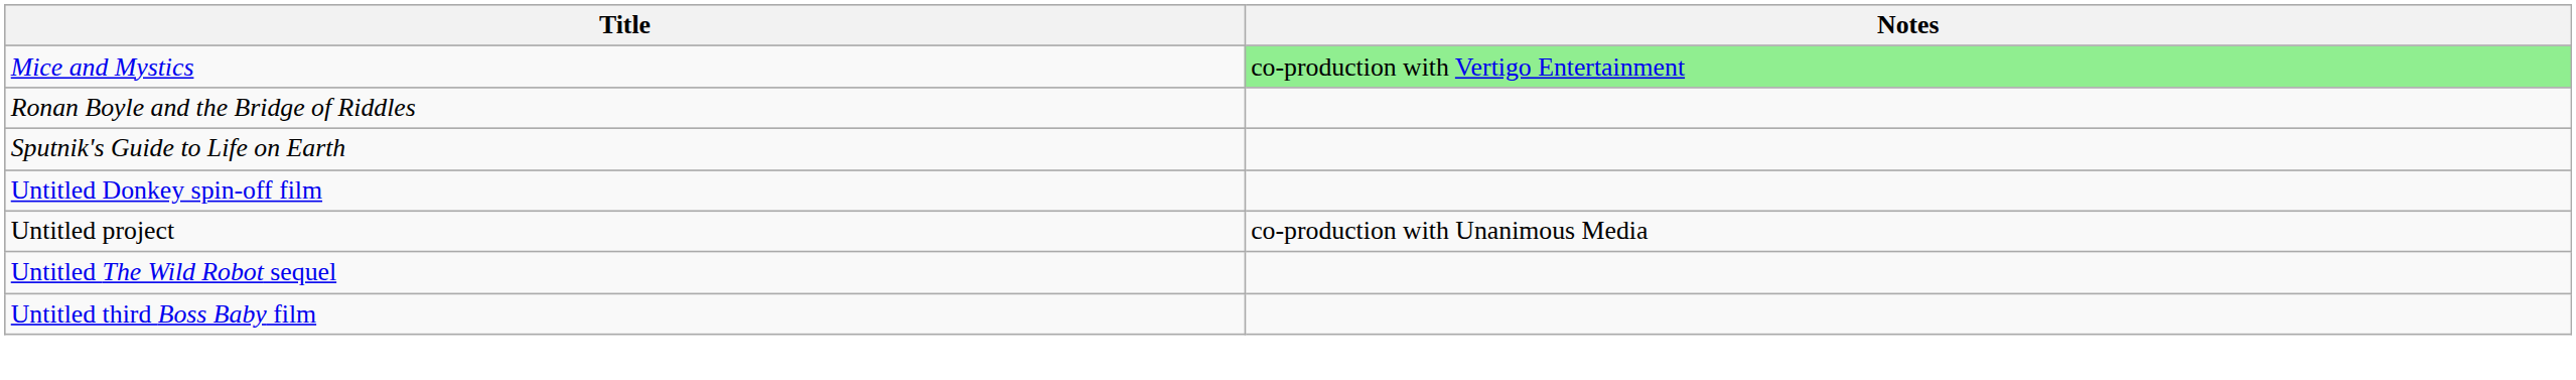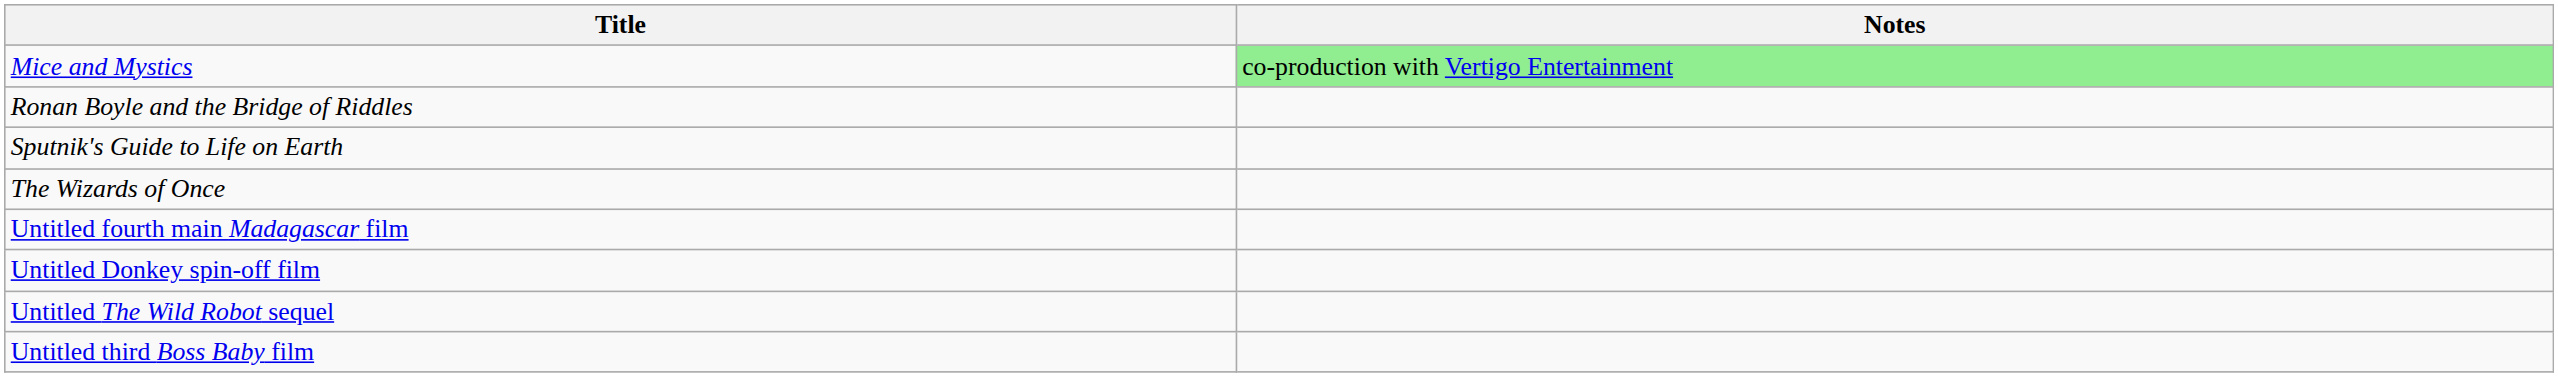+ row: The Wizards of Once
+ row: Untitled fourth main Madagascar film
- row: Untitled project | co-production with Unanimous Media
